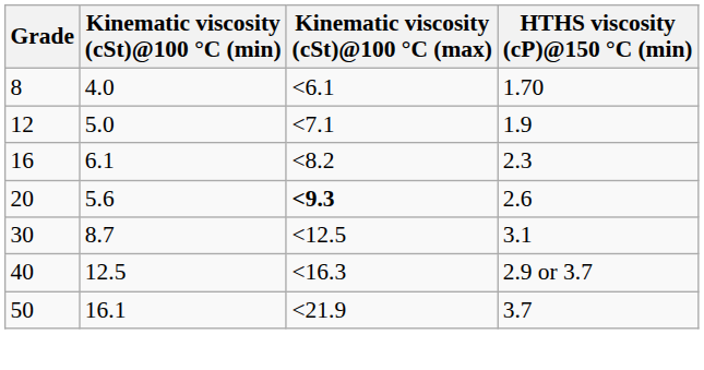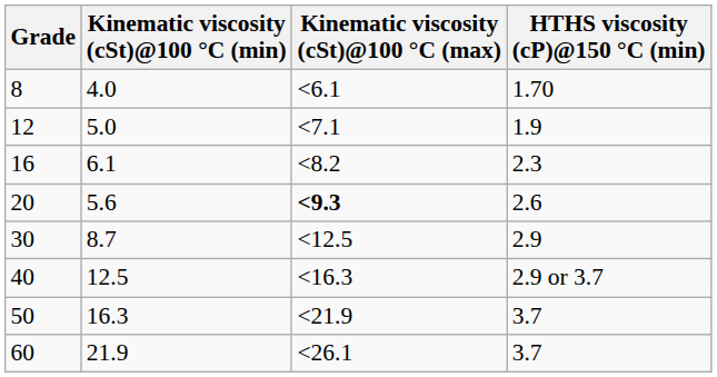30 | HTHS viscosity (cP)@150 °C (min): 3.1 -> 2.9
50 | Kinematic viscosity (cSt)@100 °C (min): 16.1 -> 16.3
+ row: 60 | 21.9 | <26.1 | 3.7
